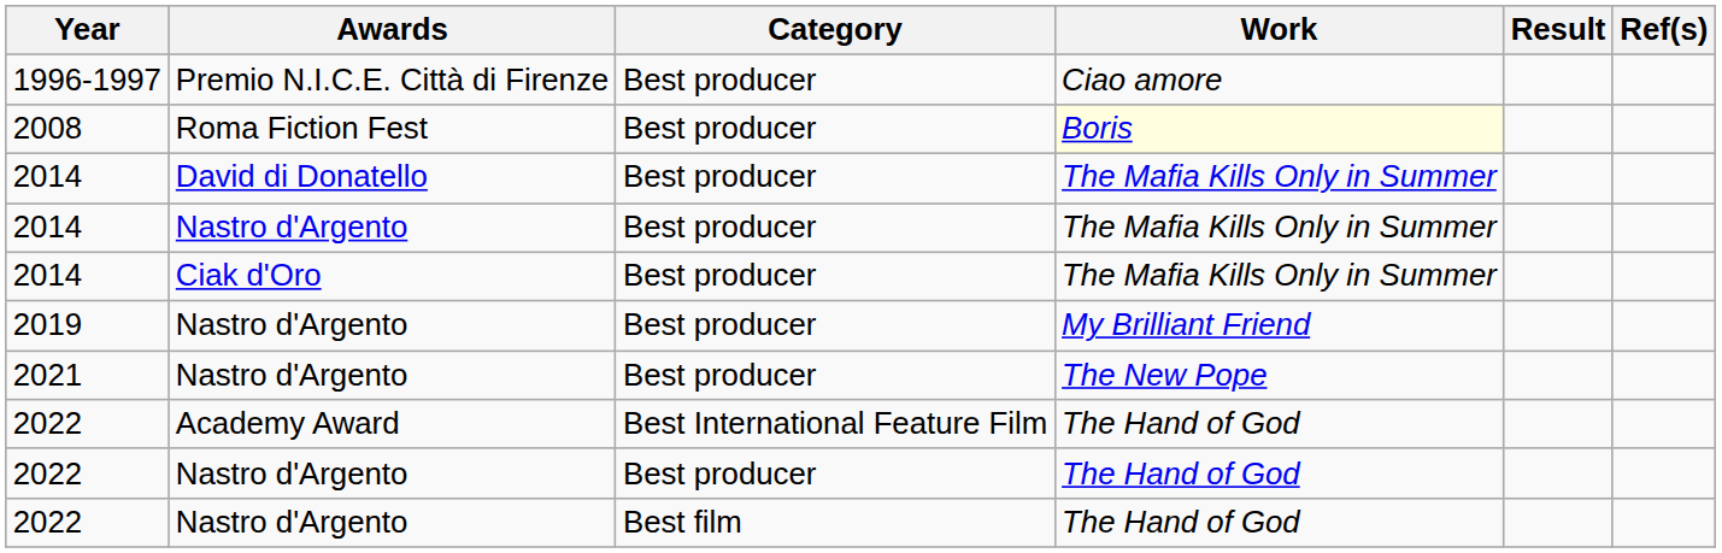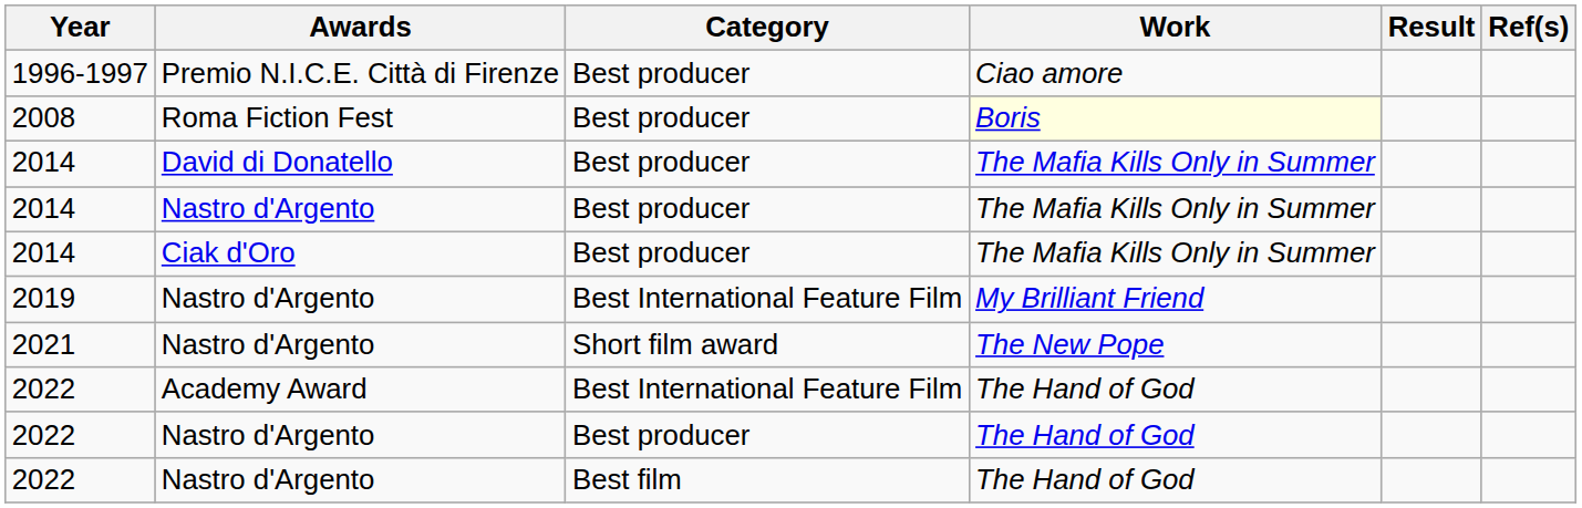2019 | Category: Best producer -> Best International Feature Film
2021 | Category: Best producer -> Short film award
